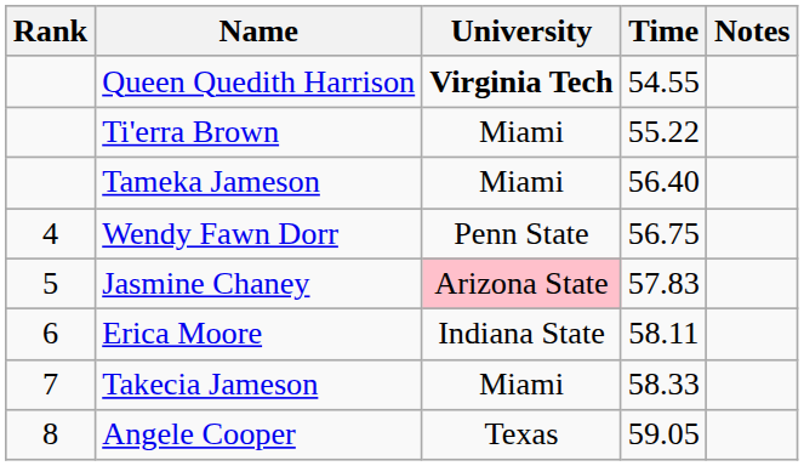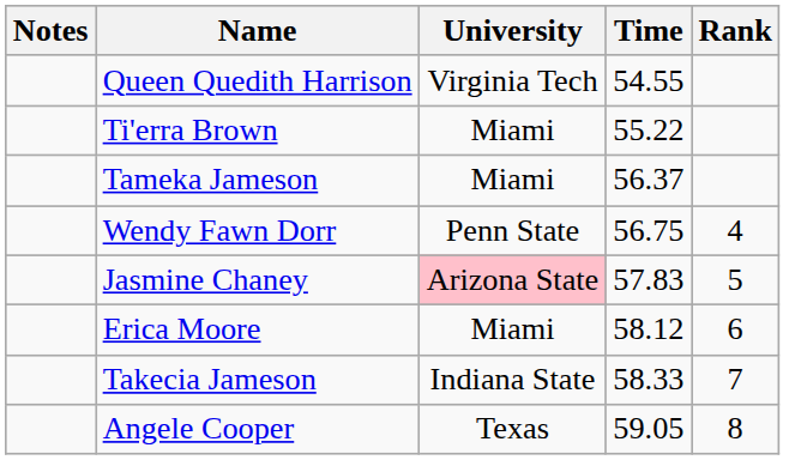columns swapped: Rank <-> Notes
Queen Quedith Harrison | University: bold -> normal
Tameka Jameson | Time: 56.40 -> 56.37
Erica Moore | University: Indiana State -> Miami
Erica Moore | Time: 58.11 -> 58.12
Takecia Jameson | University: Miami -> Indiana State
